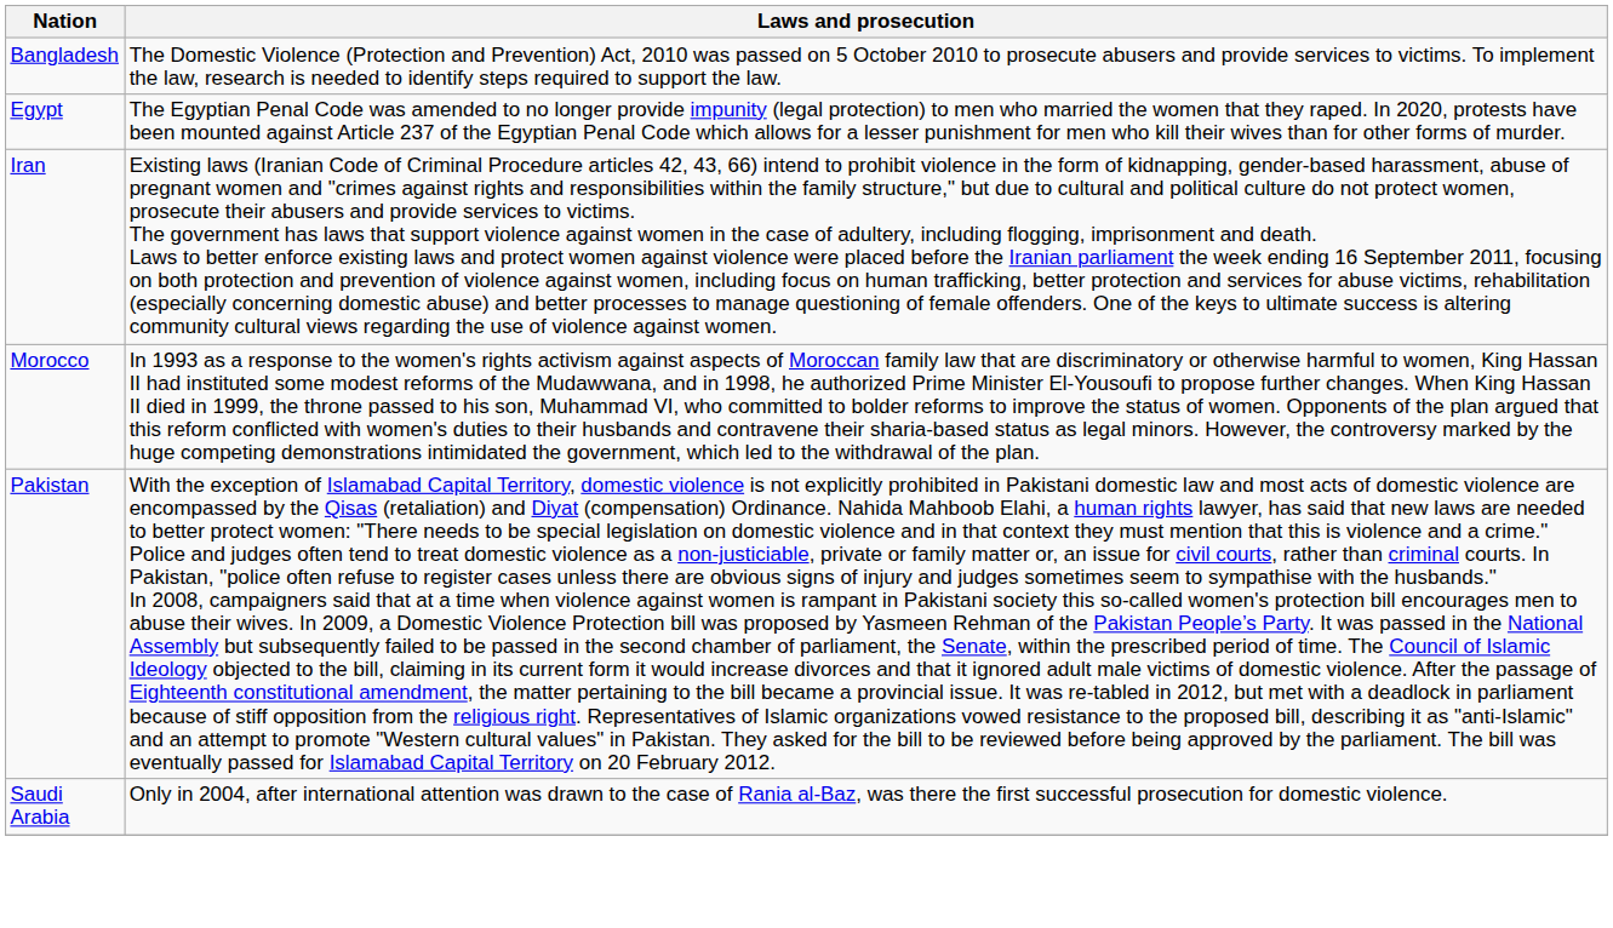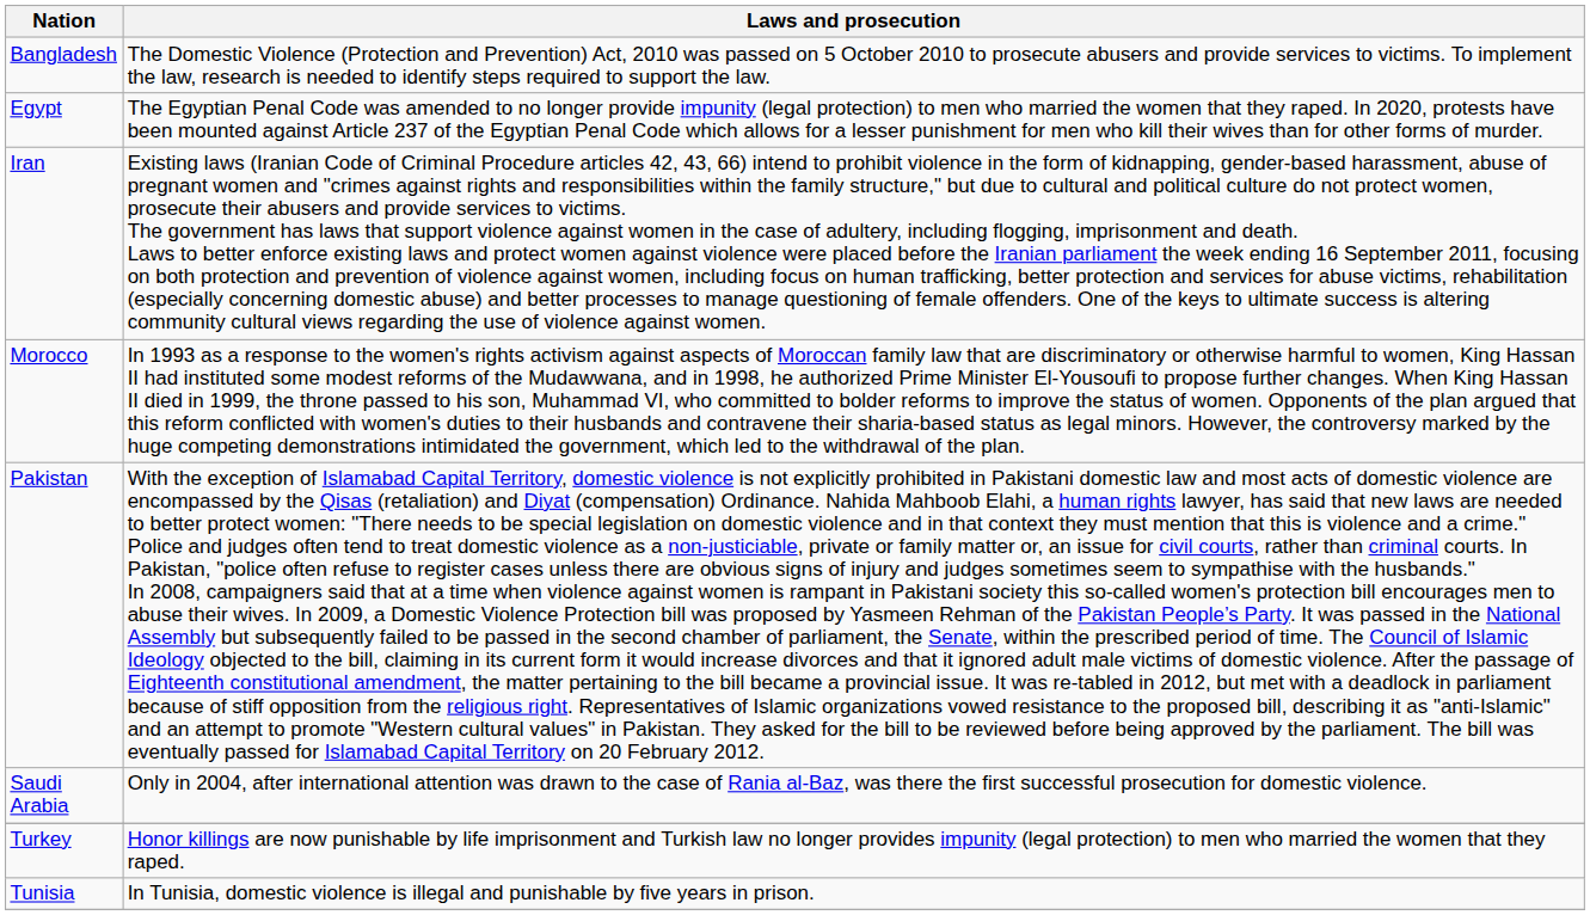+ row: Turkey | Honor killings are now punishable by life imprisonment and Turkish law no longer provides impunity (legal protection) to men who married the women that they raped.
+ row: Tunisia | In Tunisia, domestic violence is illegal and punishable by five years in prison.
